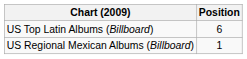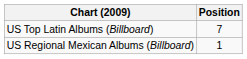US Top Latin Albums (Billboard) | Position: 6 -> 7
